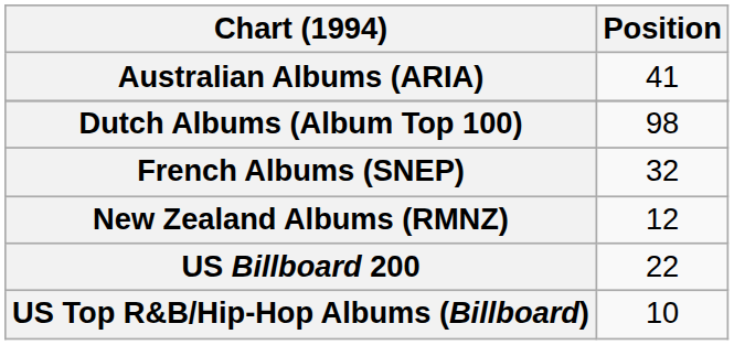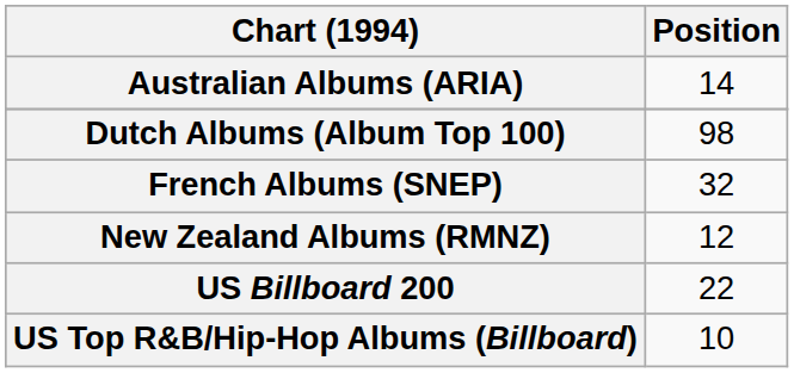Australian Albums (ARIA) | Position: 41 -> 14
